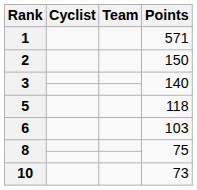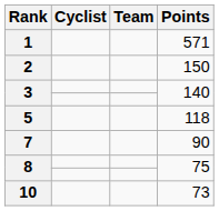- row: 6 | 103
+ row: 7 | 90
